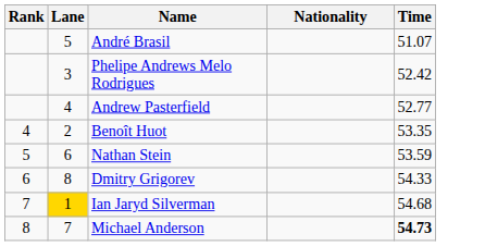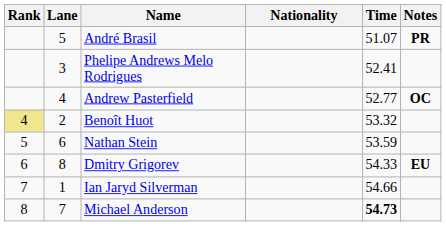+ column: Notes | PR | OC | EU
Phelipe Andrews Melo Rodrigues | Time: 52.42 -> 52.41
Benoît Huot | Rank: no background -> khaki background
Benoît Huot | Time: 53.35 -> 53.32
Ian Jaryd Silverman | Lane: gold background -> no background
Ian Jaryd Silverman | Time: 54.68 -> 54.66
